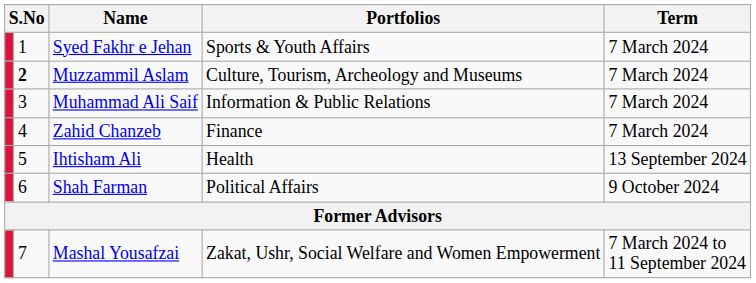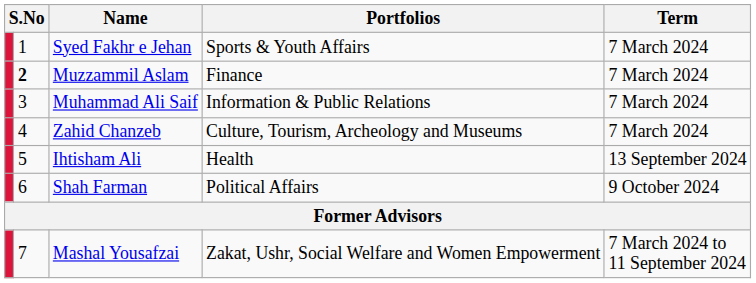Muzzammil Aslam | Portfolios: Culture, Tourism, Archeology and Museums -> Finance
Zahid Chanzeb | Portfolios: Finance -> Culture, Tourism, Archeology and Museums
